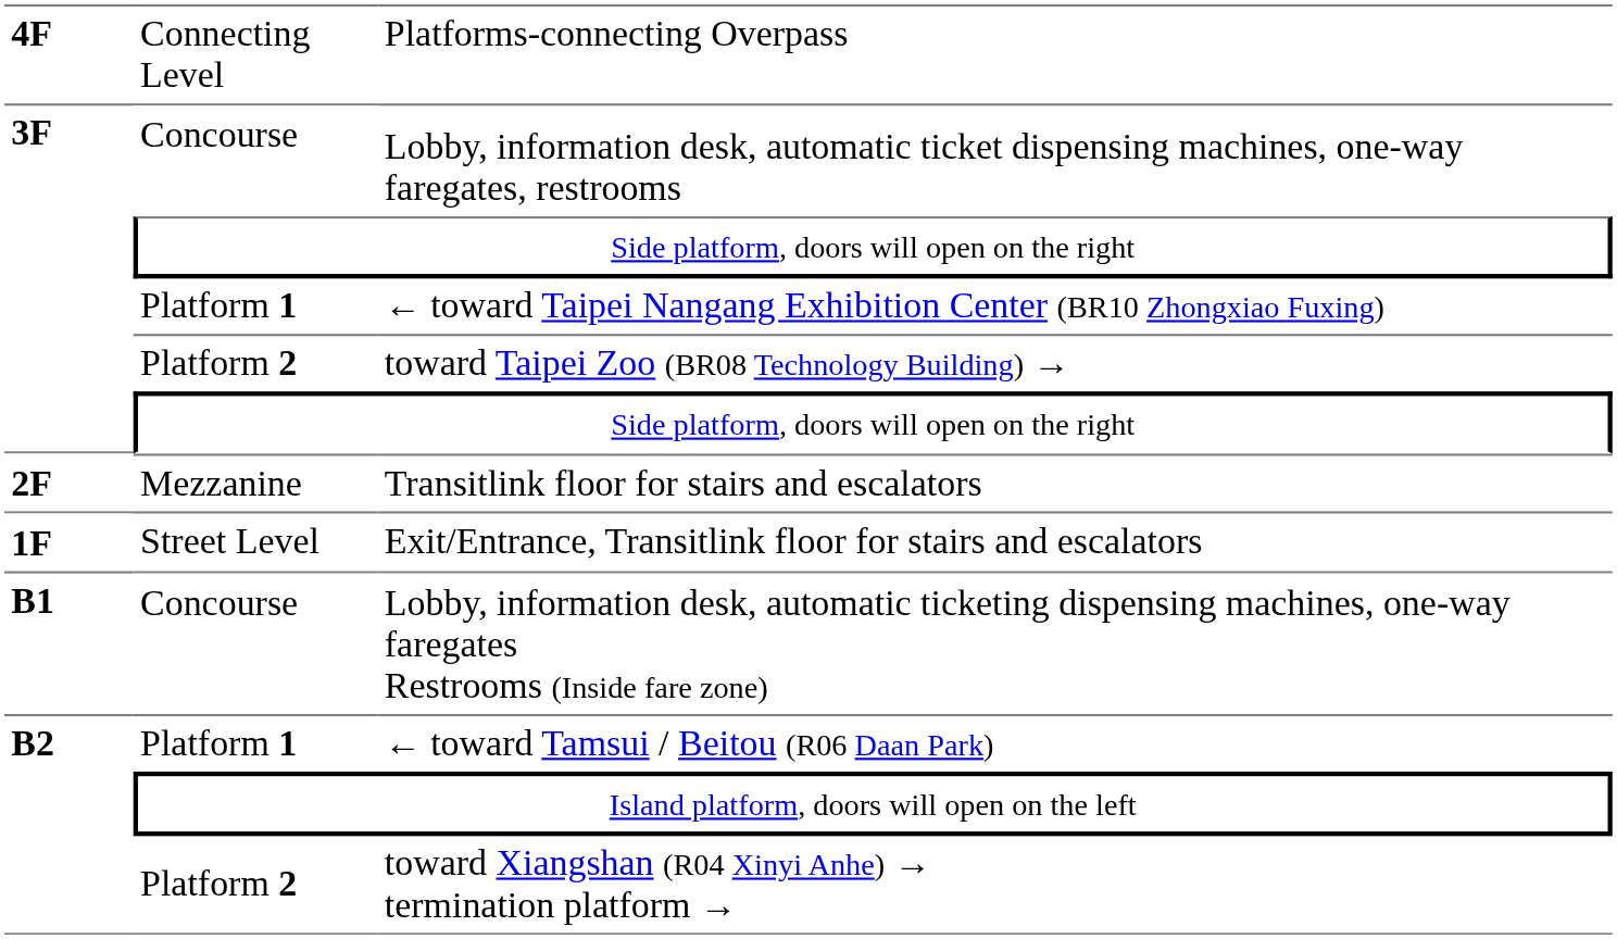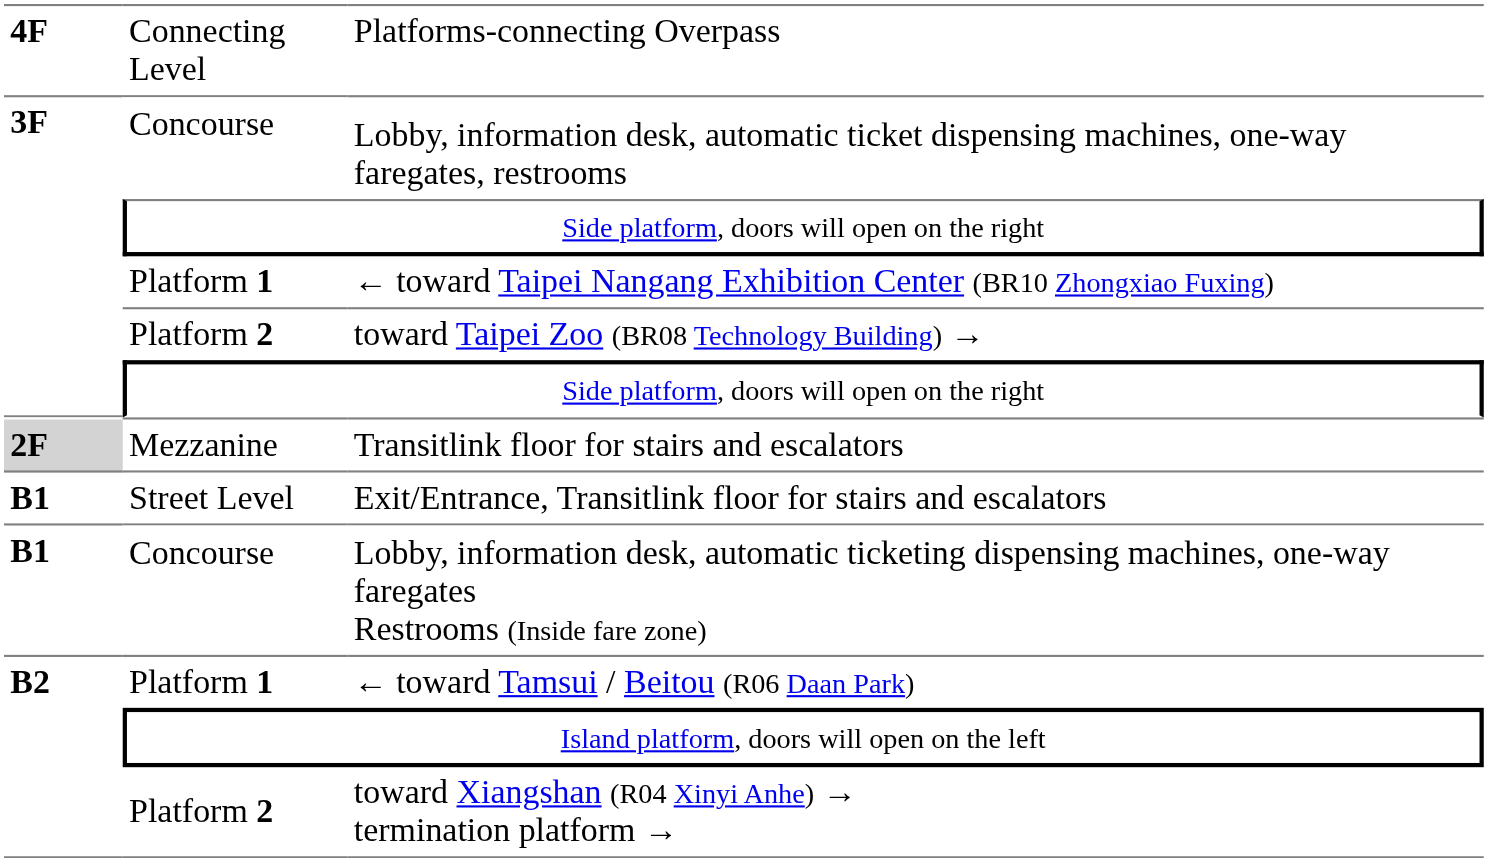Transitlink floor for stairs and escalators | column 1: no background -> lightgrey background
Exit/Entrance, Transitlink floor for stairs and escalators | column 1: 1F -> B1
